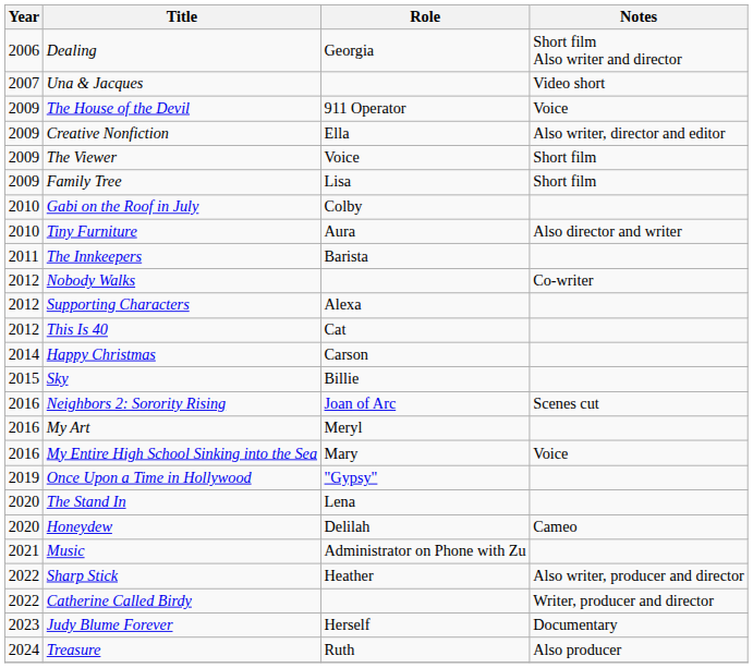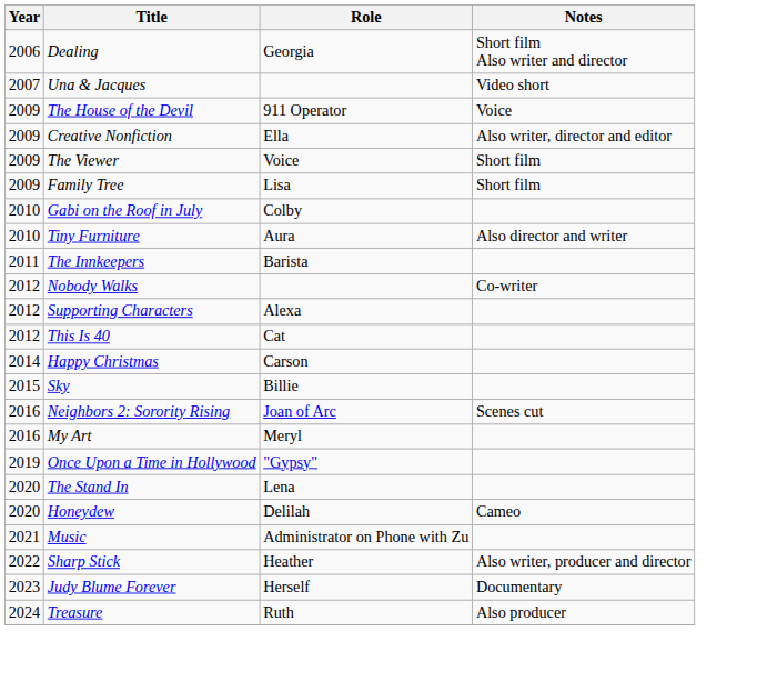- row: 2016 | My Entire High School Sinking into the Sea | Mary | Voice
- row: 2022 | Catherine Called Birdy | Writer, producer and director
